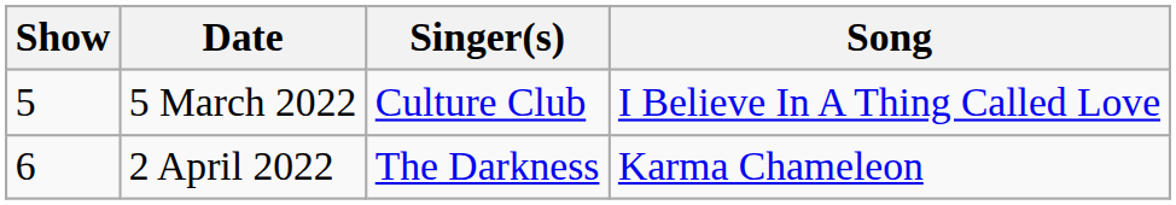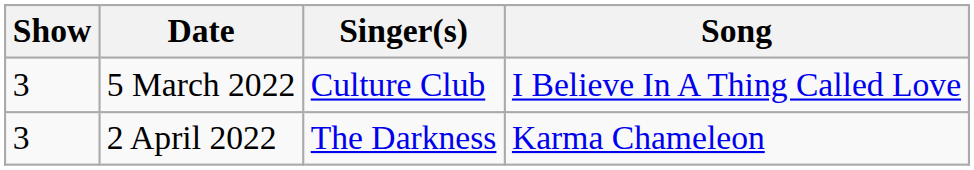5 March 2022 | Show: 5 -> 3
2 April 2022 | Show: 6 -> 3
